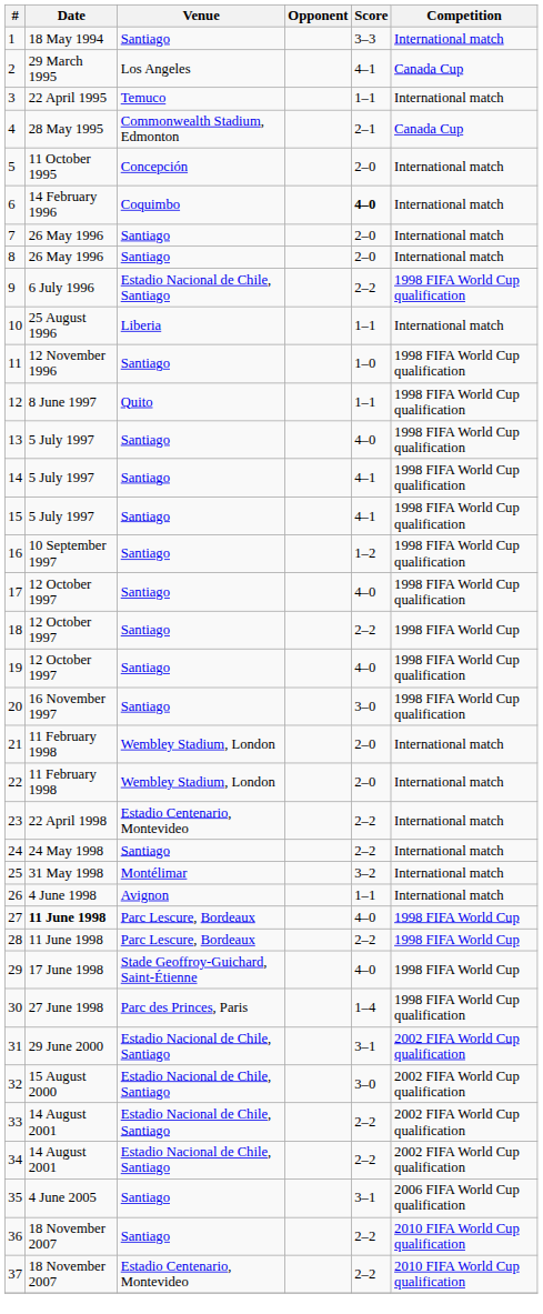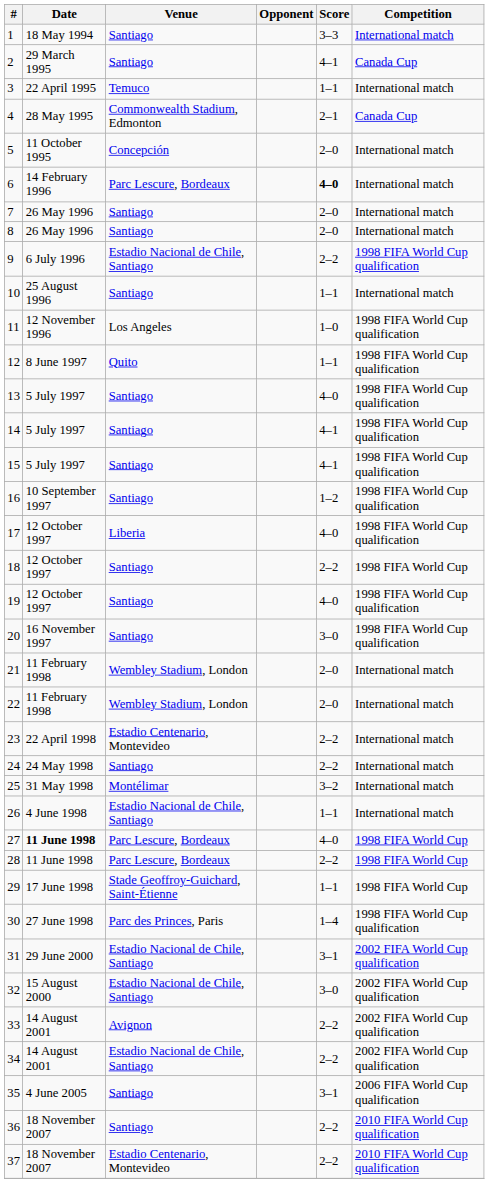2 | Venue: Los Angeles -> Santiago
6 | Venue: Coquimbo -> Parc Lescure, Bordeaux
10 | Venue: Liberia -> Santiago
11 | Venue: Santiago -> Los Angeles
17 | Venue: Santiago -> Liberia
26 | Venue: Avignon -> Estadio Nacional de Chile, Santiago
29 | Score: 4–0 -> 1–1
33 | Venue: Estadio Nacional de Chile, Santiago -> Avignon
